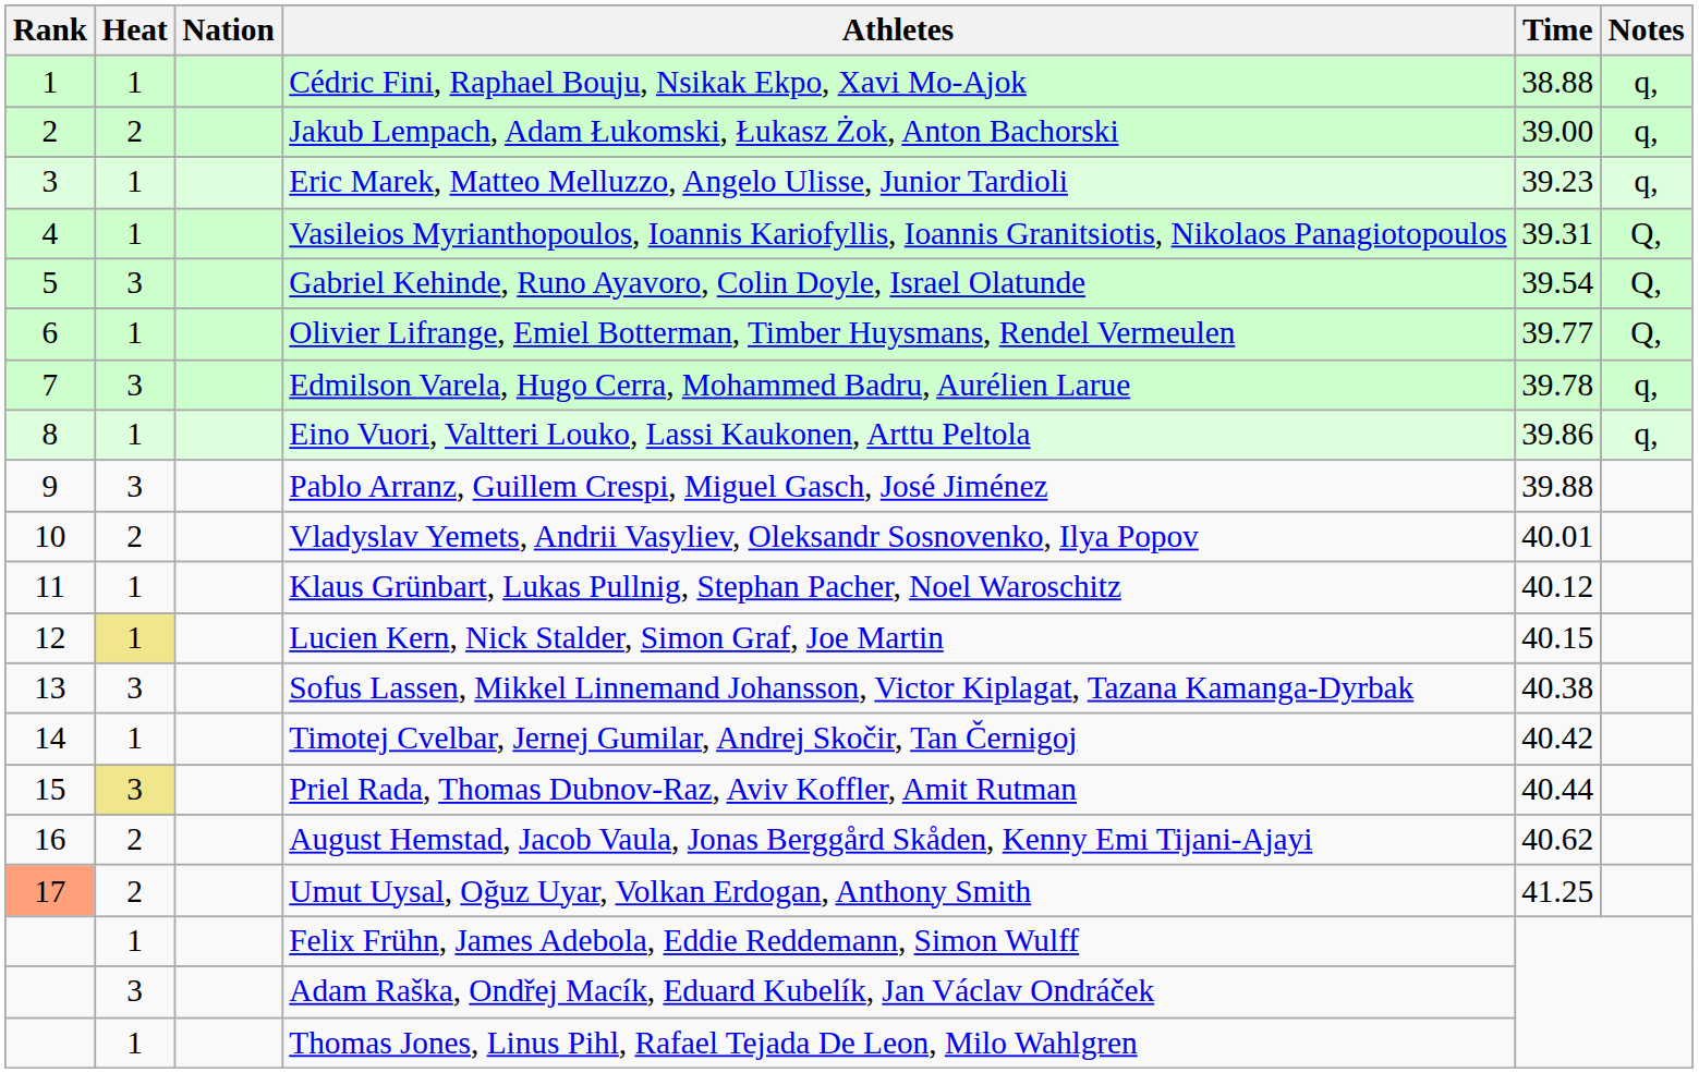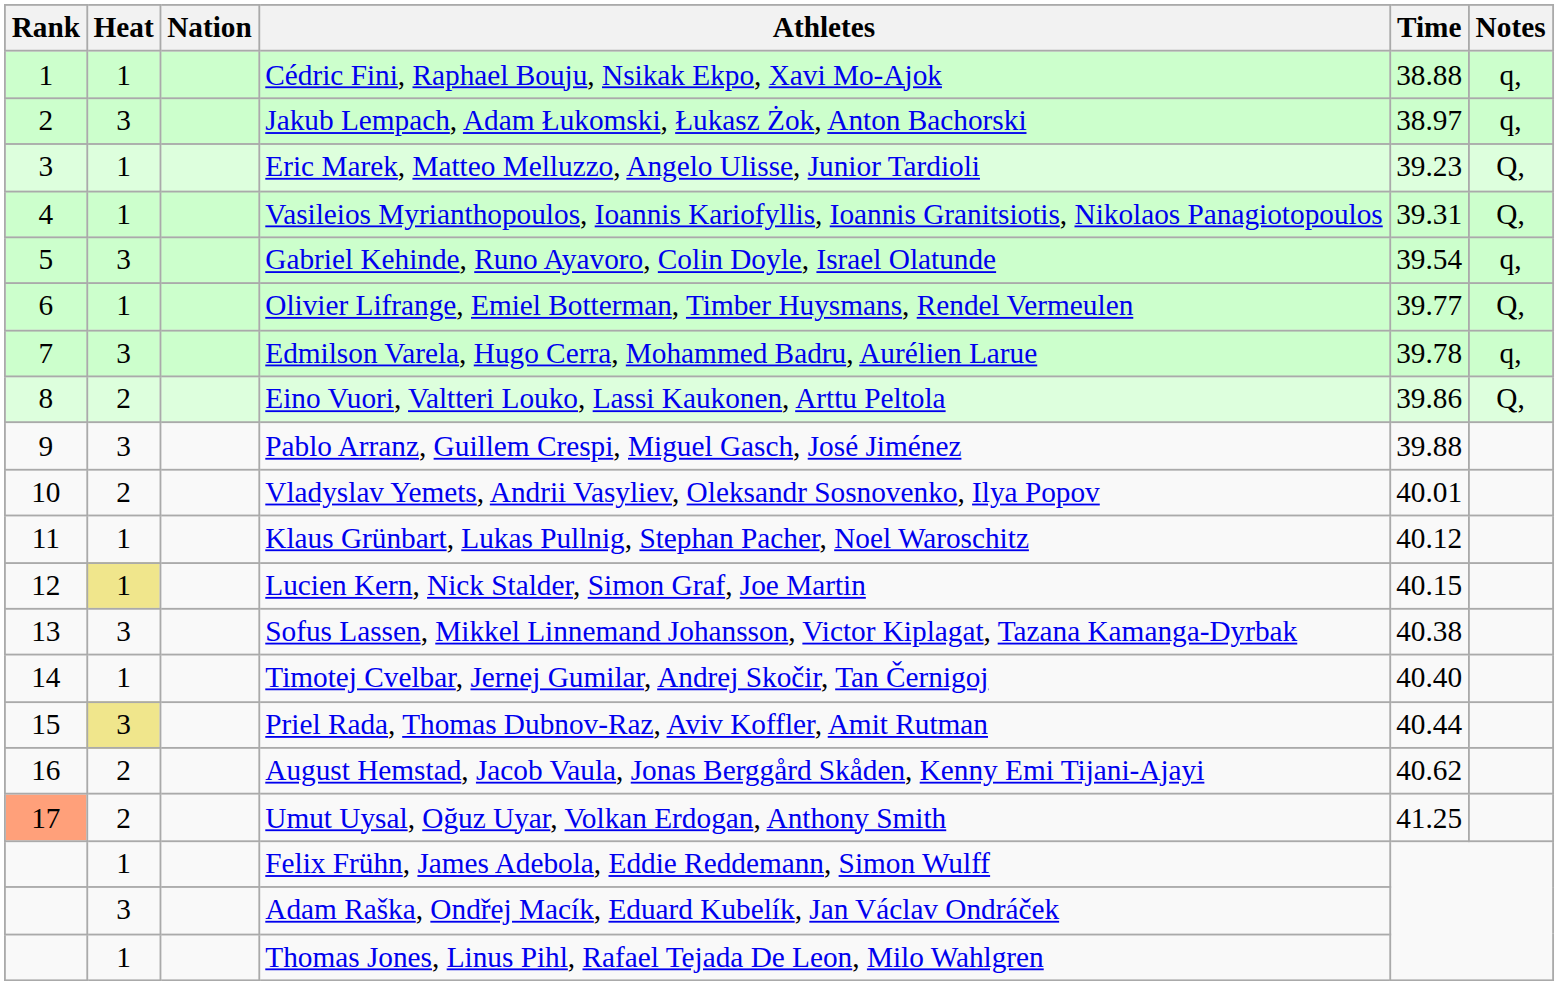Jakub Lempach, Adam Łukomski, Łukasz Żok, Anton Bachorski | Heat: 2 -> 3
Jakub Lempach, Adam Łukomski, Łukasz Żok, Anton Bachorski | Time: 39.00 -> 38.97
Eric Marek, Matteo Melluzzo, Angelo Ulisse, Junior Tardioli | Notes: q, -> Q,
Gabriel Kehinde, Runo Ayavoro, Colin Doyle, Israel Olatunde | Notes: Q, -> q,
Eino Vuori, Valtteri Louko, Lassi Kaukonen, Arttu Peltola | Heat: 1 -> 2
Eino Vuori, Valtteri Louko, Lassi Kaukonen, Arttu Peltola | Notes: q, -> Q,
Timotej Cvelbar, Jernej Gumilar, Andrej Skočir, Tan Černigoj | Time: 40.42 -> 40.40
